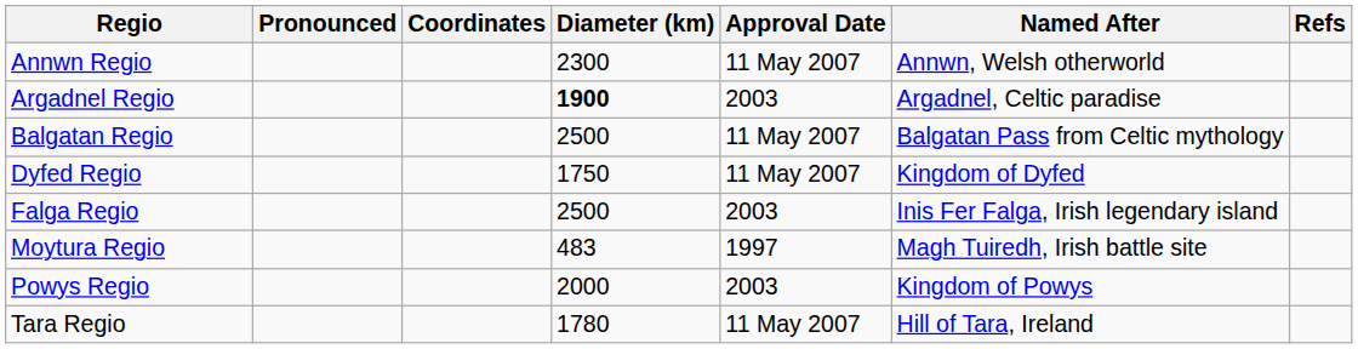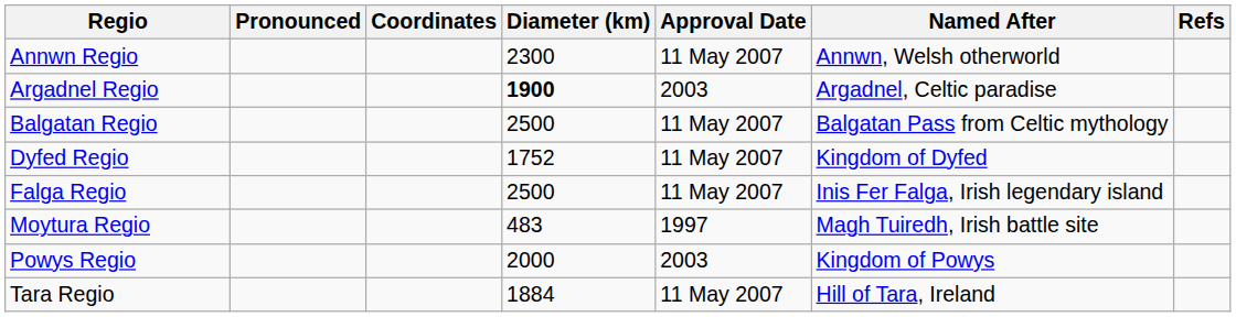Dyfed Regio | Diameter (km): 1750 -> 1752
Falga Regio | Approval Date: 2003 -> 11 May 2007
Tara Regio | Diameter (km): 1780 -> 1884
